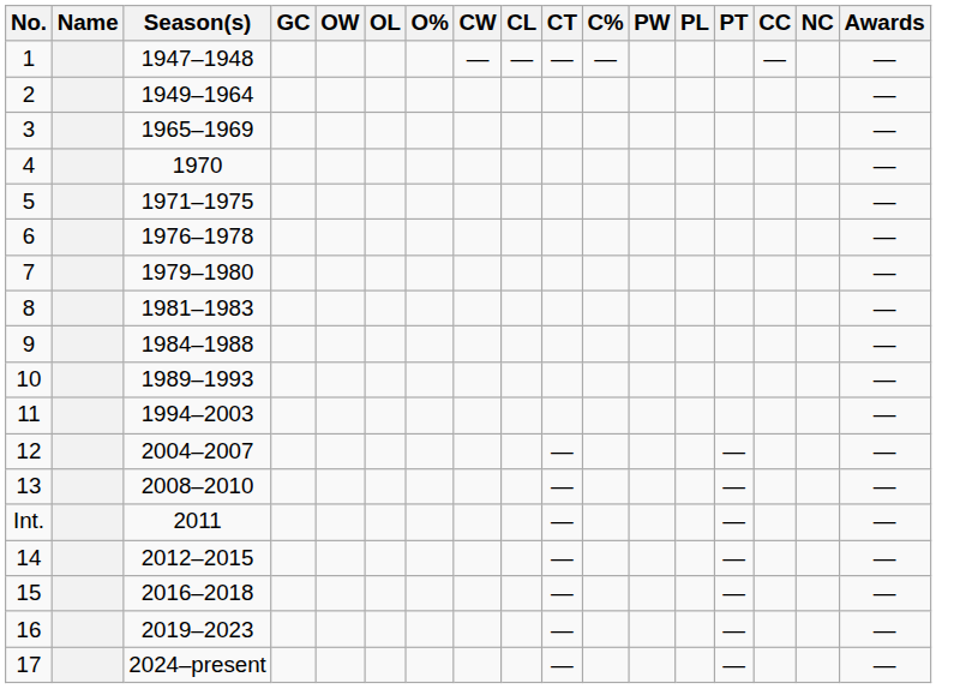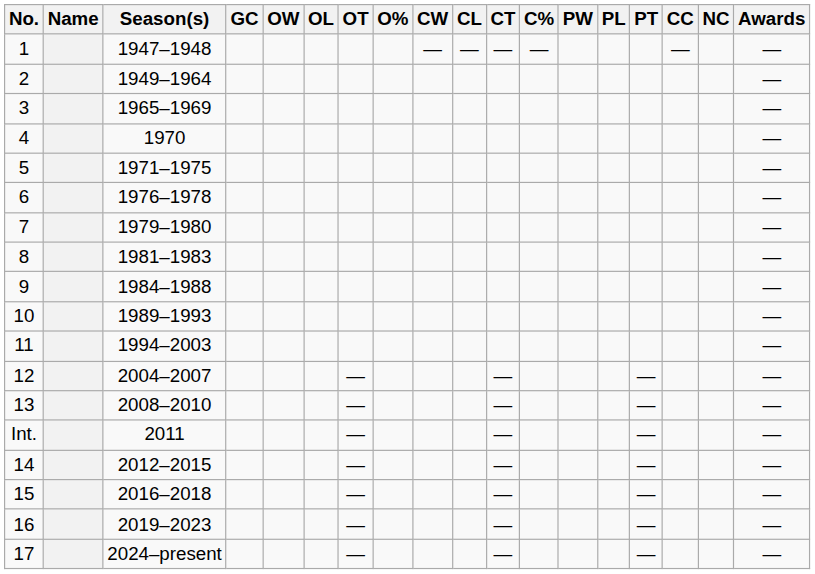+ column: OT | — | — | — | — | — | — | —
